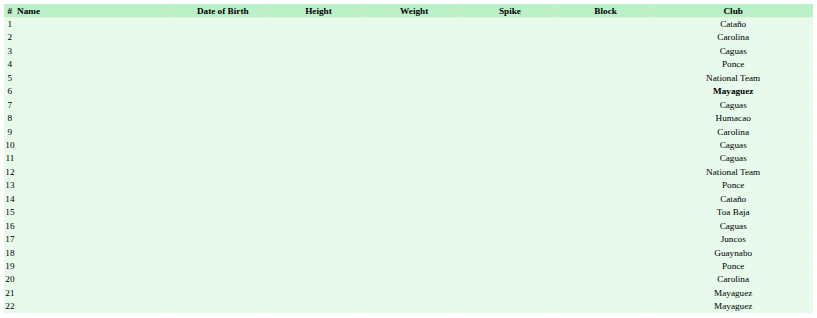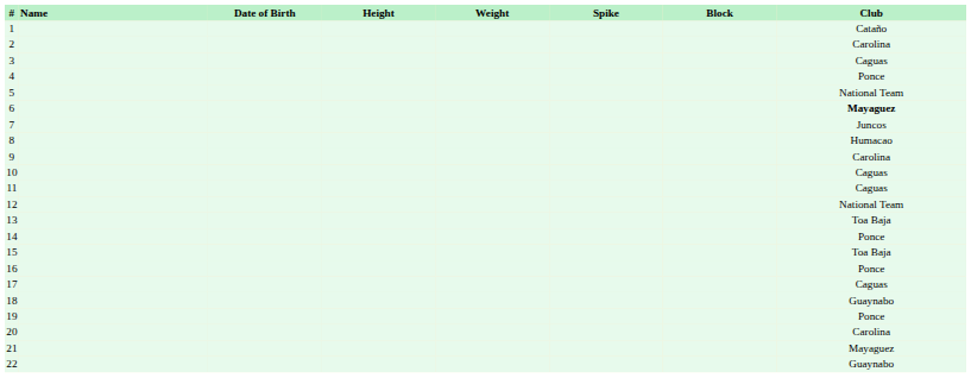7 | Club: Caguas -> Juncos
13 | Club: Ponce -> Toa Baja
14 | Club: Cataño -> Ponce
16 | Club: Caguas -> Ponce
17 | Club: Juncos -> Caguas
22 | Club: Mayaguez -> Guaynabo
